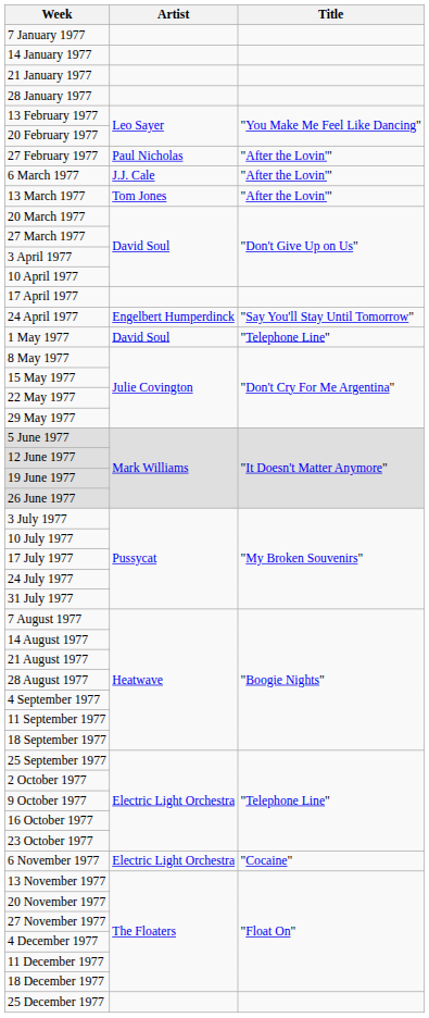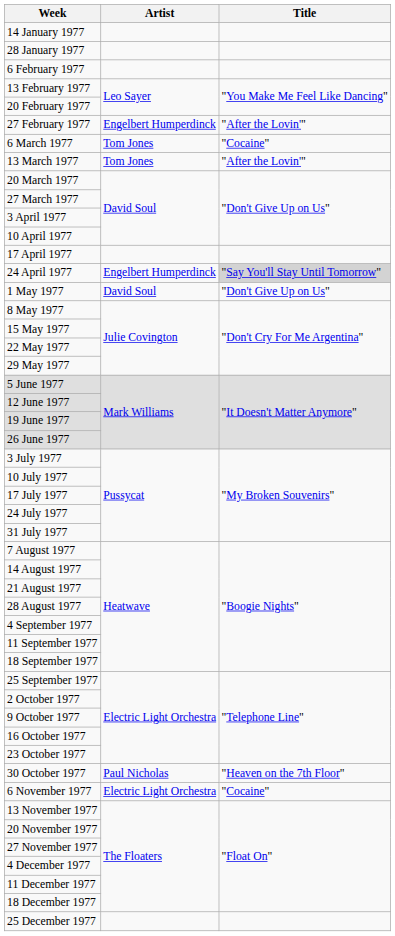- row: 7 January 1977
- row: 21 January 1977
+ row: 6 February 1977
27 February 1977 | Artist: Paul Nicholas -> Engelbert Humperdinck
6 March 1977 | Artist: J.J. Cale -> Tom Jones
6 March 1977 | Title: "After the Lovin'" -> "Cocaine"
24 April 1977 | Title: no background -> lightgrey background
1 May 1977 | Title: "Telephone Line" -> "Don't Give Up on Us"
+ row: 30 October 1977 | Paul Nicholas | "Heaven on the 7th Floor"
